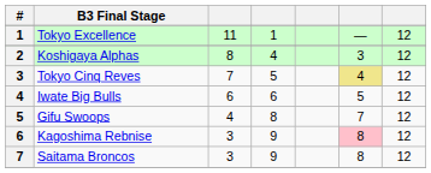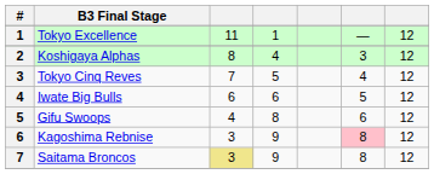Tokyo Cinq Reves | column 6: khaki background -> no background
Gifu Swoops | column 6: 7 -> 6
Saitama Broncos | column 3: no background -> khaki background
